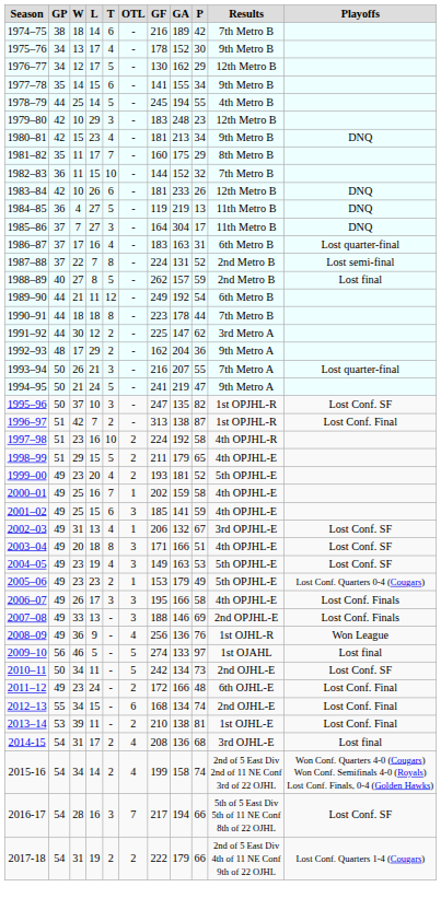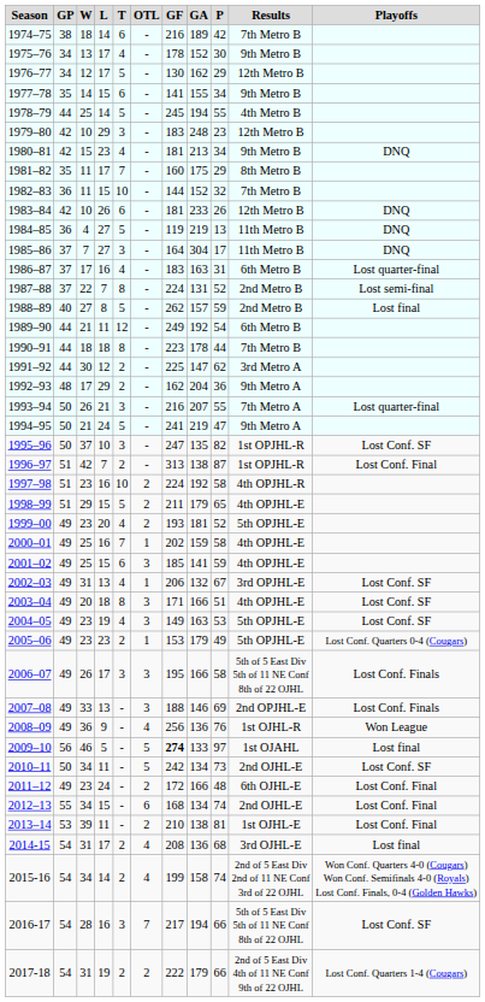2006–07 | Results: 4th OPJHL-E -> 5th of 5 East Div 5th of 11 NE Conf 8th of 22 OJHL
2009–10 | GF: normal -> bold
